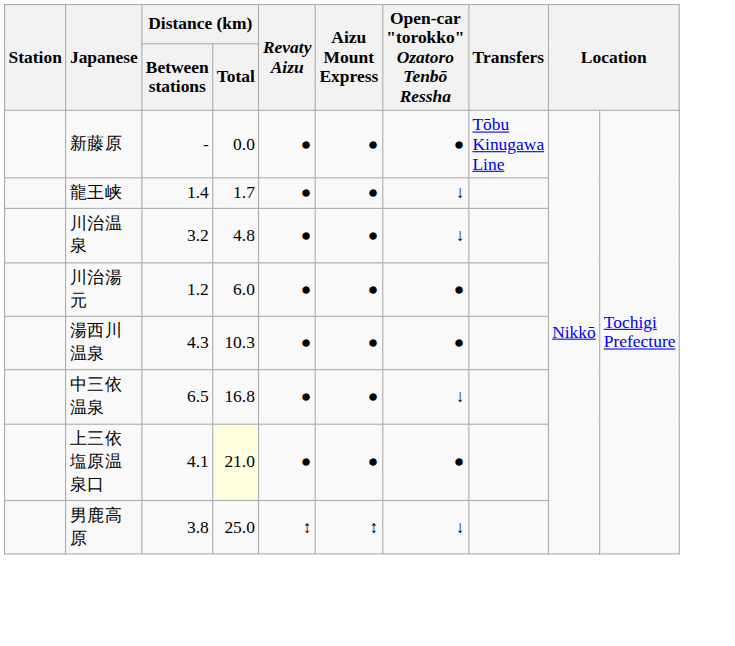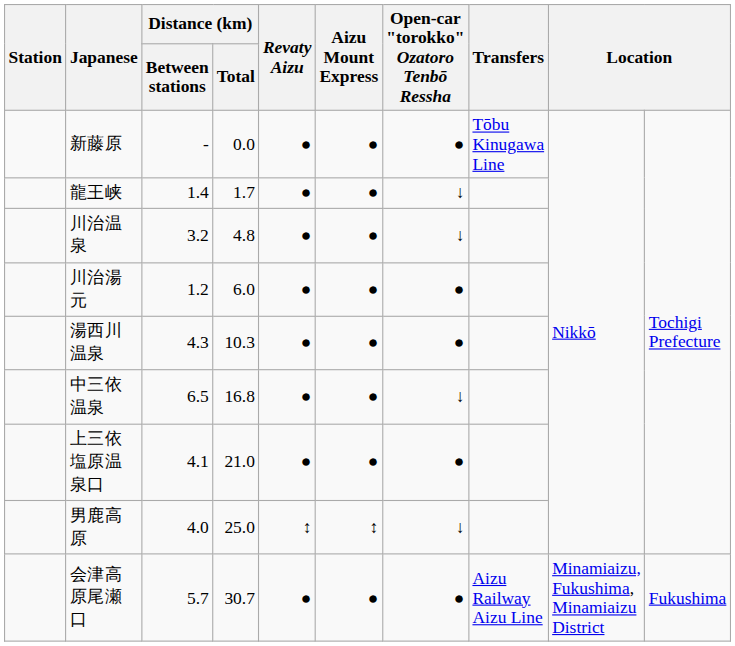上三依塩原温泉口 | Distance (km) / Total: lightyellow background -> no background
男鹿高原 | Distance (km) / Between stations: 3.8 -> 4.0
+ row: 会津高原尾瀬口 | 5.7 | 30.7 | ● | ● | ● | Aizu Railway Aizu Line | Minamiaizu, Fukushima, Minamiaizu District | Fukushima
